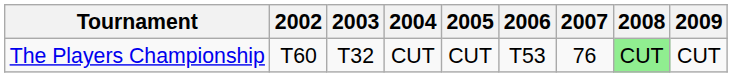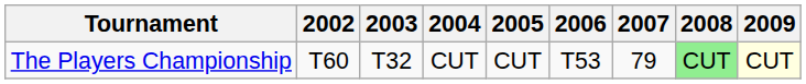The Players Championship | 2007: 76 -> 79
The Players Championship | 2009: no background -> lightyellow background
